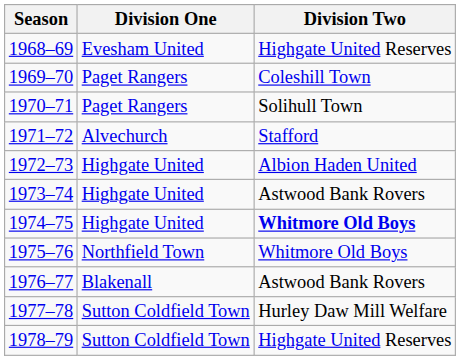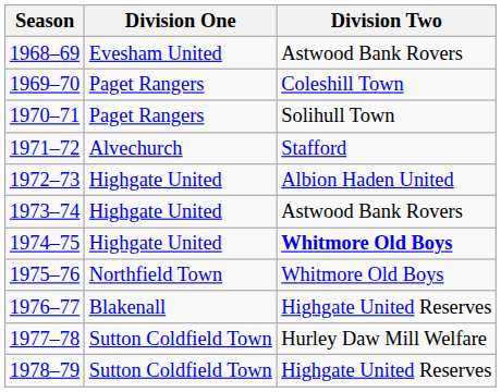1968–69 | Division Two: Highgate United Reserves -> Astwood Bank Rovers
1976–77 | Division Two: Astwood Bank Rovers -> Highgate United Reserves
